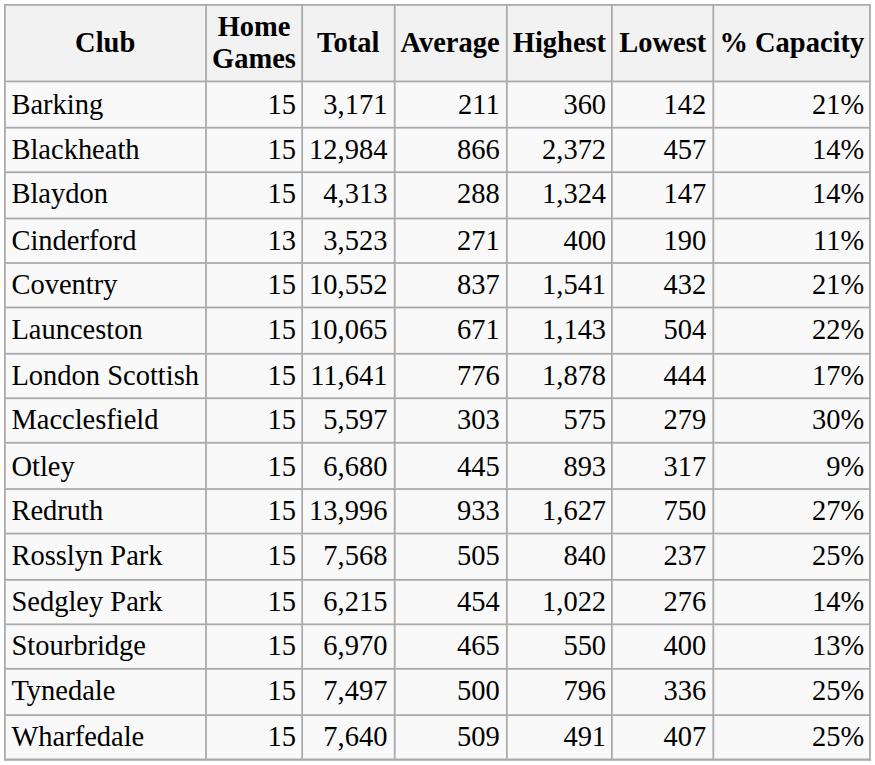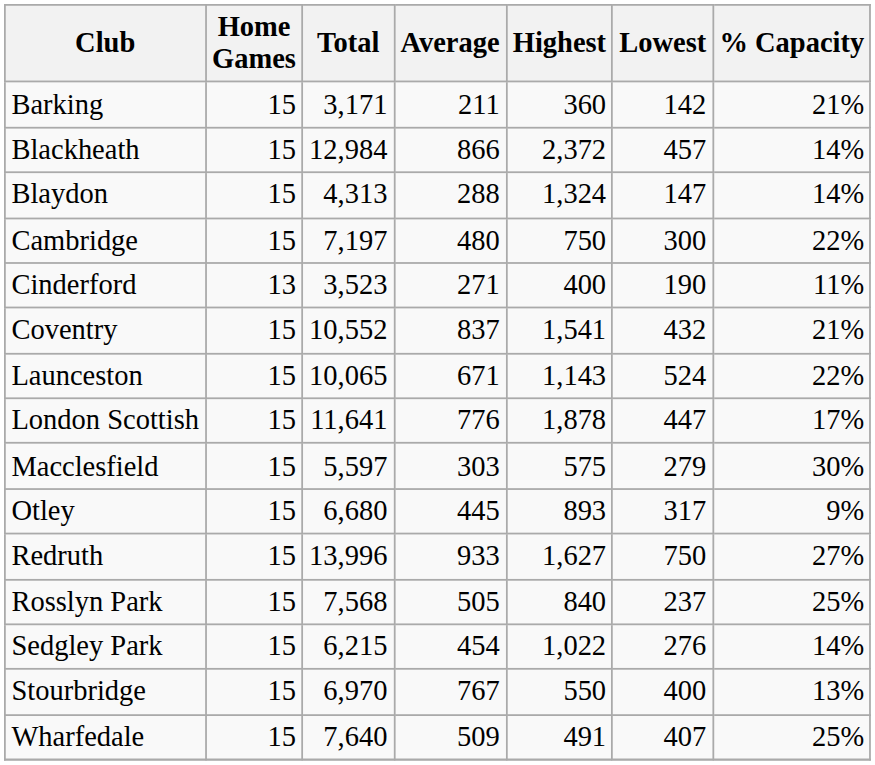+ row: Cambridge | 15 | 7,197 | 480 | 750 | 300 | 22%
Launceston | Lowest: 504 -> 524
London Scottish | Lowest: 444 -> 447
Stourbridge | Average: 465 -> 767
- row: Tynedale | 15 | 7,497 | 500 | 796 | 336 | 25%
